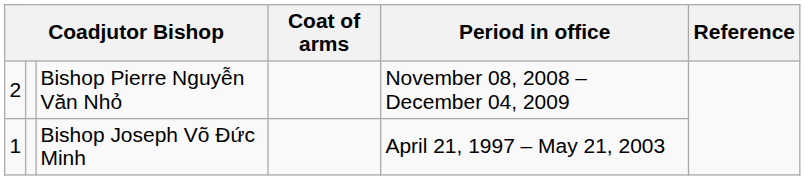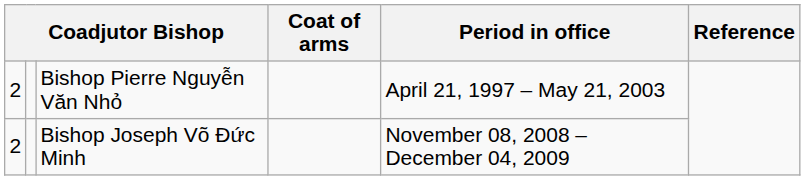Bishop Pierre Nguyễn Văn Nhỏ | Period in office: November 08, 2008 – December 04, 2009 -> April 21, 1997 – May 21, 2003
Bishop Joseph Võ Ðức Minh | column 1: 1 -> 2
Bishop Joseph Võ Ðức Minh | Period in office: April 21, 1997 – May 21, 2003 -> November 08, 2008 – December 04, 2009
